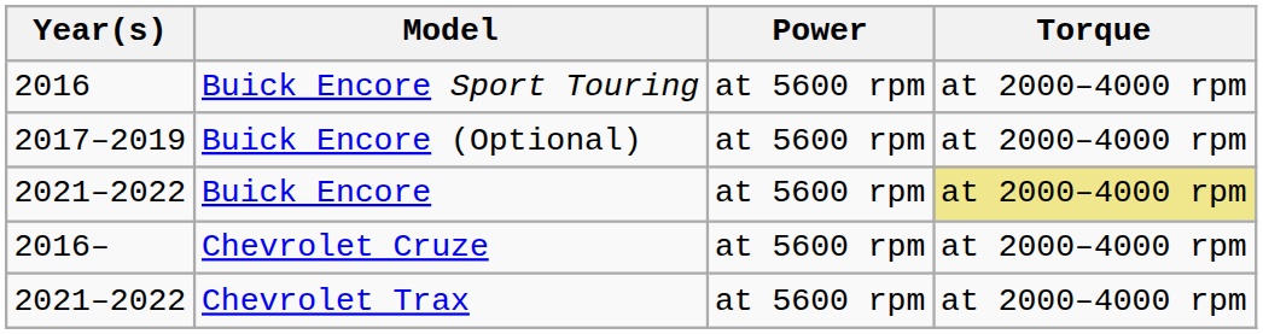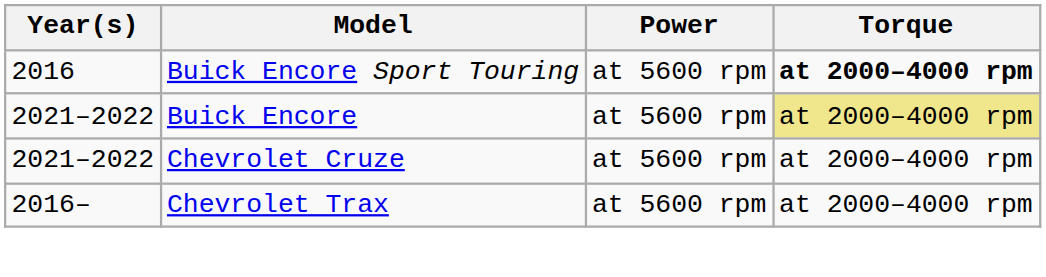Buick Encore Sport Touring | Torque: normal -> bold
- row: 2017–2019 | Buick Encore (Optional) | at 5600 rpm | at 2000–4000 rpm
Chevrolet Cruze | Year(s): 2016– -> 2021–2022
Chevrolet Trax | Year(s): 2021–2022 -> 2016–
